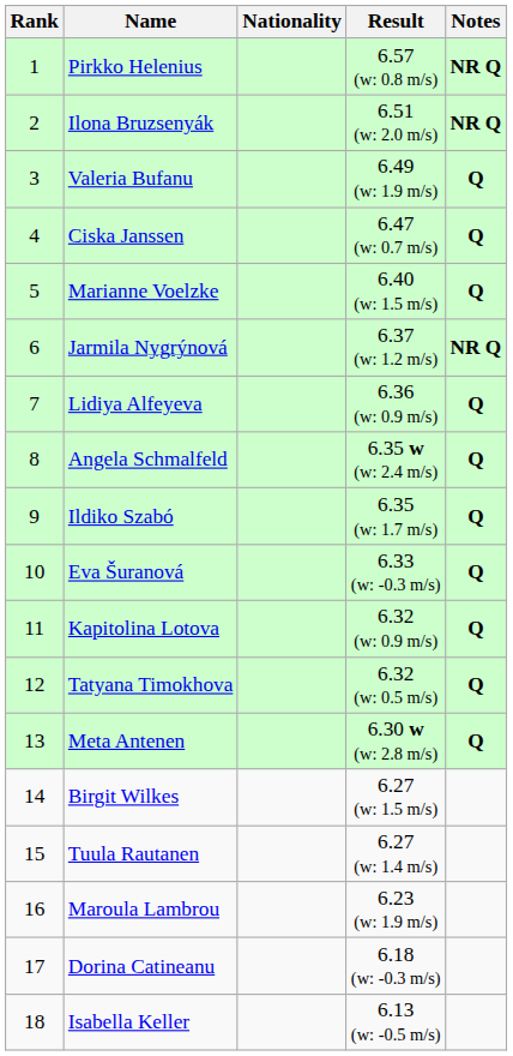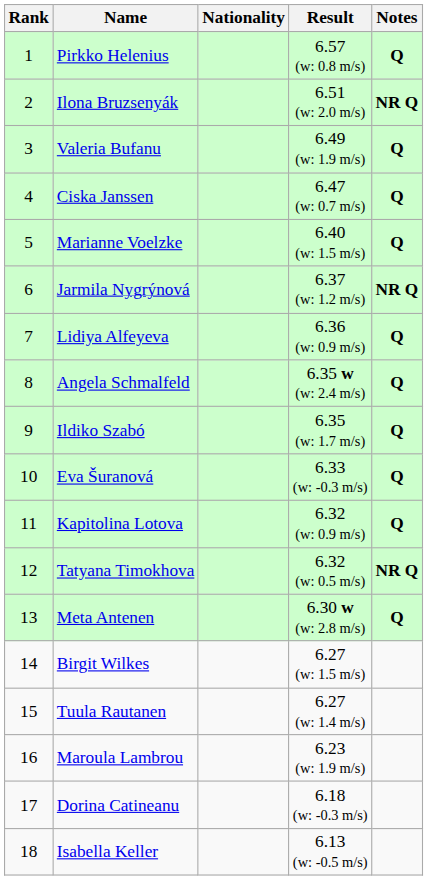Pirkko Helenius | Notes: NR Q -> Q
Tatyana Timokhova | Notes: Q -> NR Q
